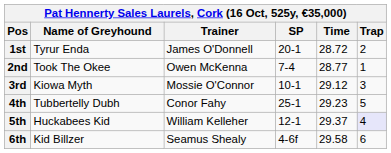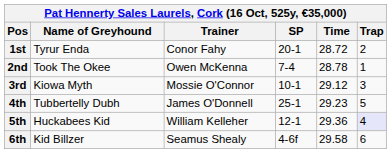1st | Trainer: James O'Donnell -> Conor Fahy
2nd | Time: 28.77 -> 28.78
4th | Trainer: Conor Fahy -> James O'Donnell
5th | Time: 29.37 -> 29.36
